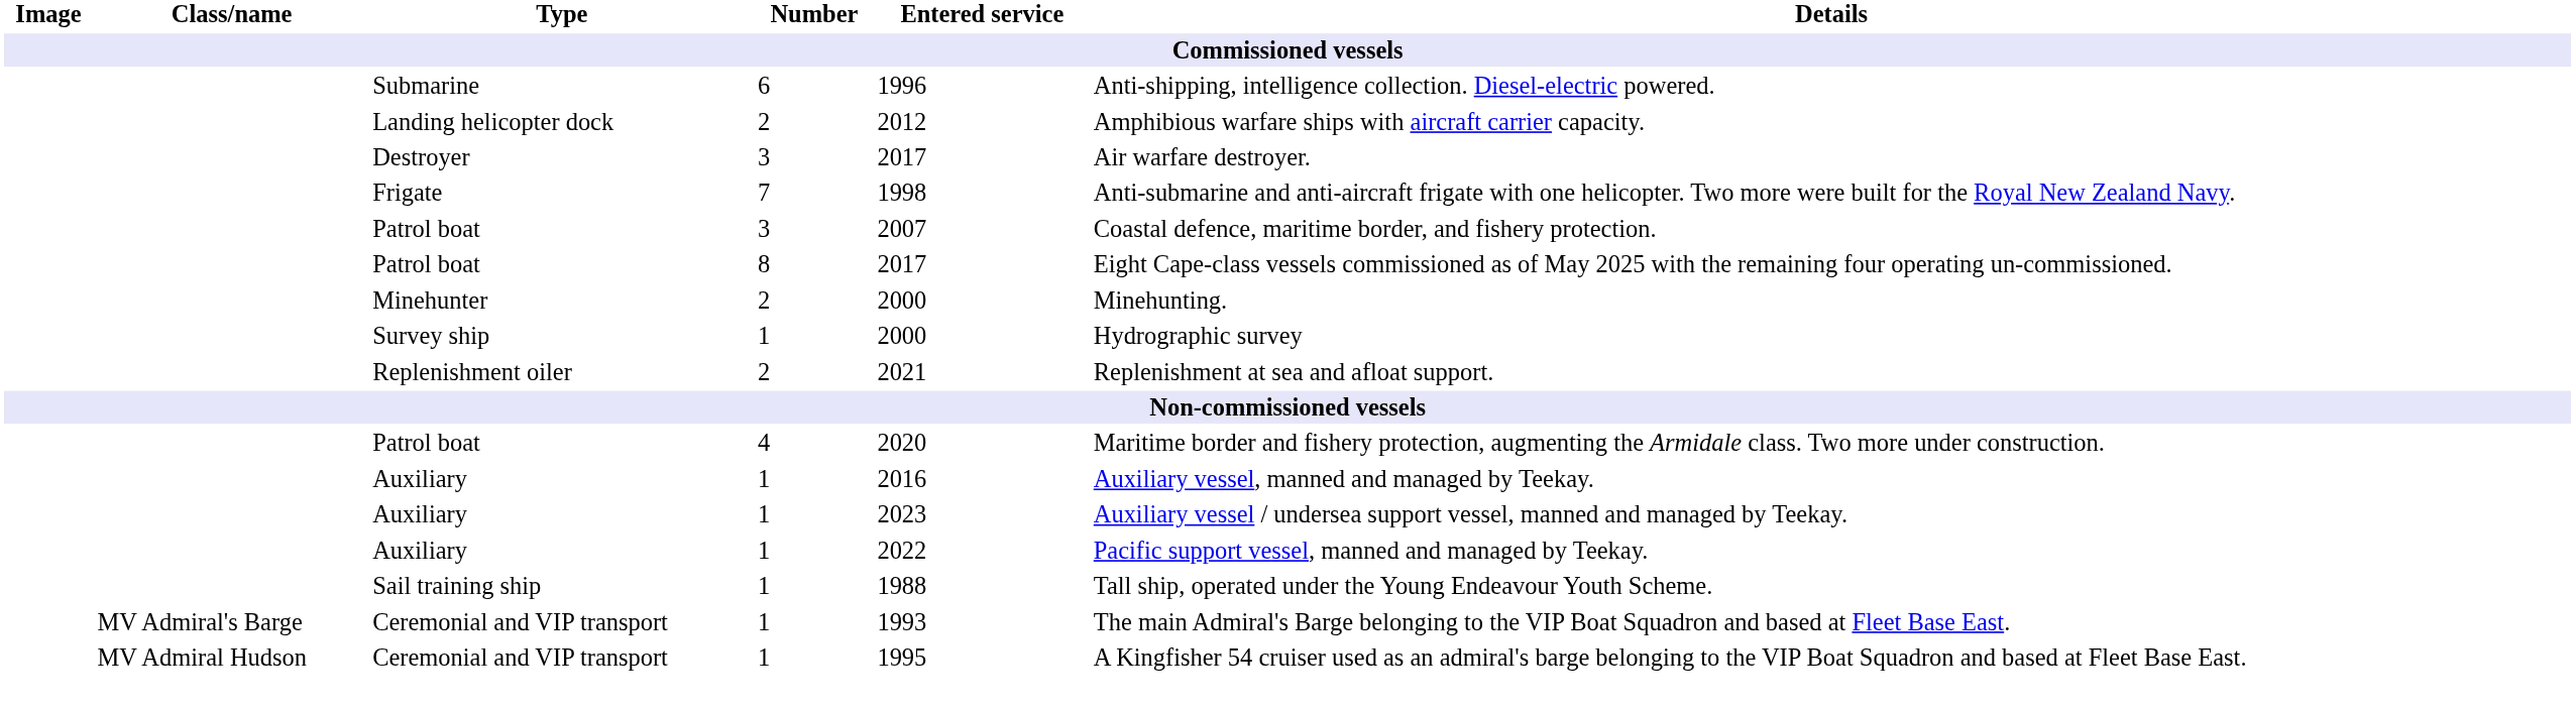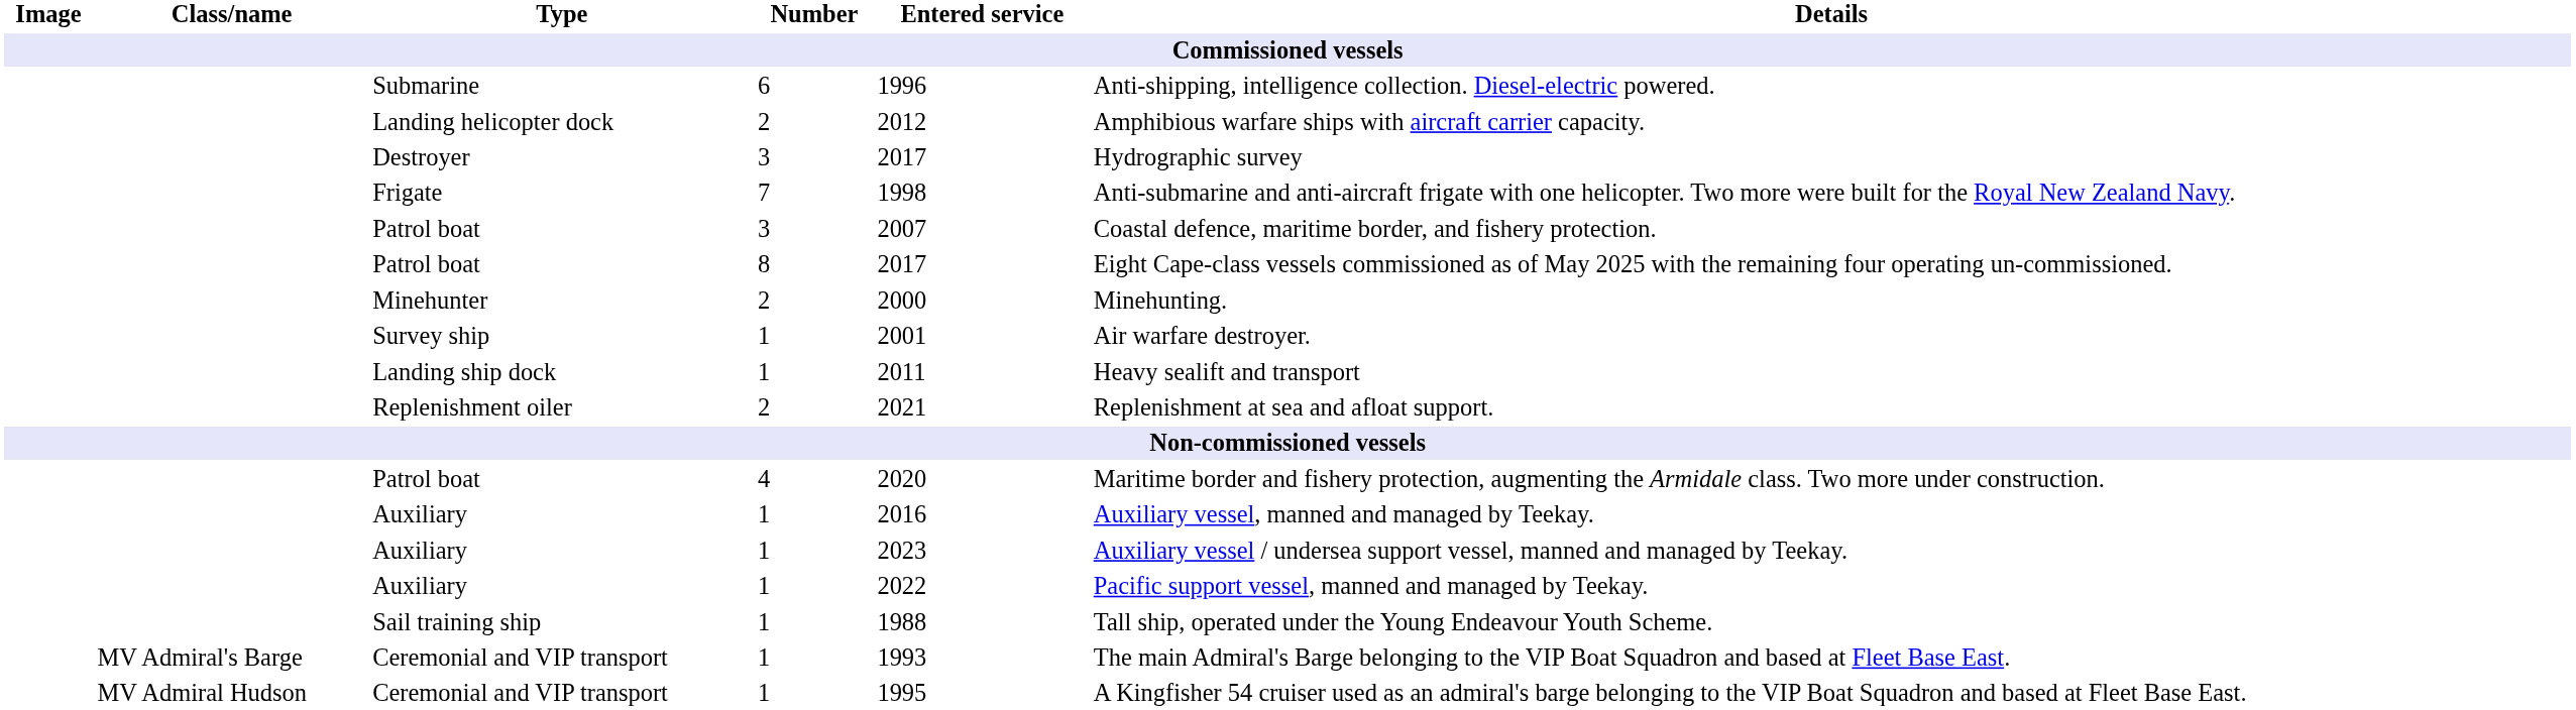Destroyer | Details: Air warfare destroyer. -> Hydrographic survey
Survey ship | Entered service: 2000 -> 2001
Survey ship | Details: Hydrographic survey -> Air warfare destroyer.
+ row: Landing ship dock | 1 | 2011 | Heavy sealift and transport
